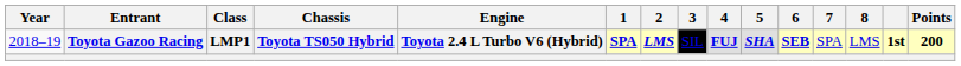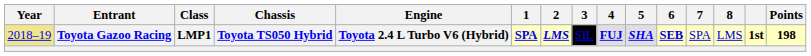Toyota Gazoo Racing | Year: no background -> khaki background
Toyota Gazoo Racing | Points: 200 -> 198
